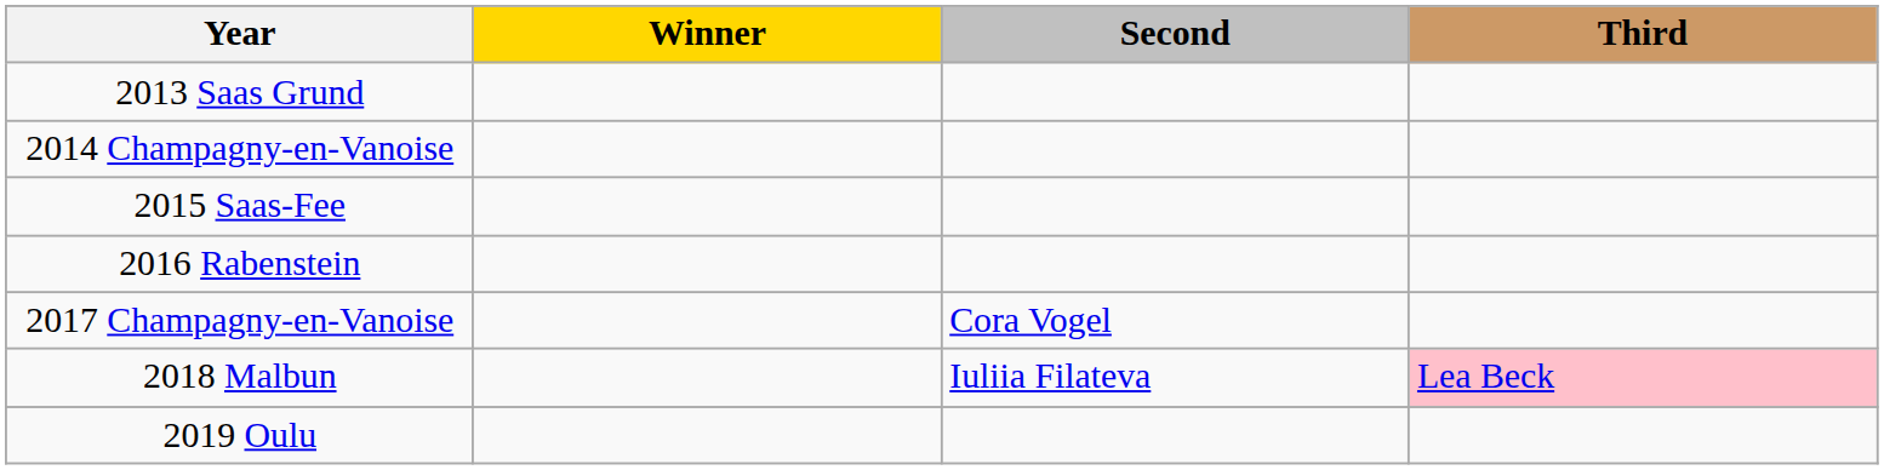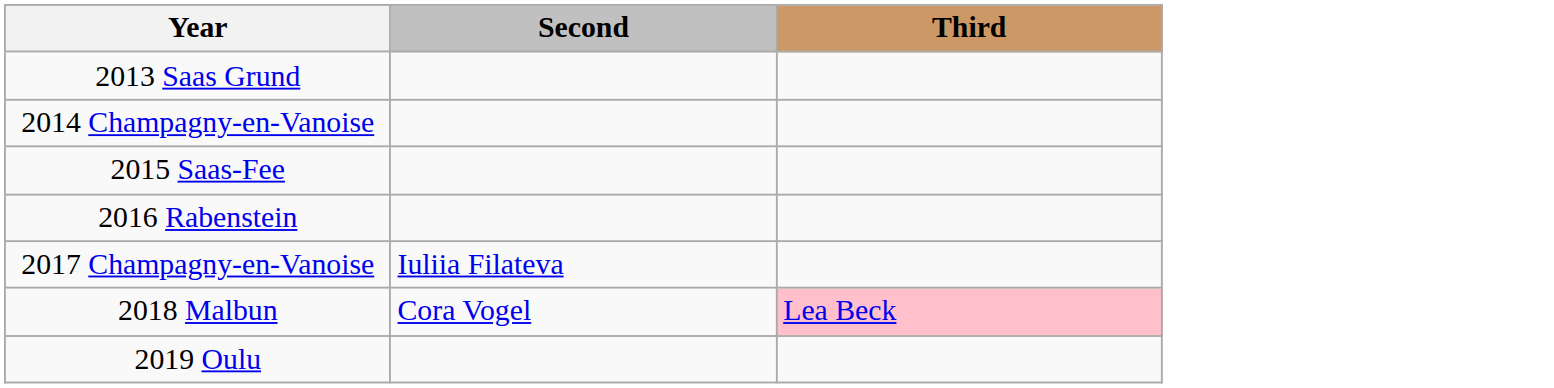- column: Winner
2017 Champagny-en-Vanoise | Second: Cora Vogel -> Iuliia Filateva
2018 Malbun | Second: Iuliia Filateva -> Cora Vogel
